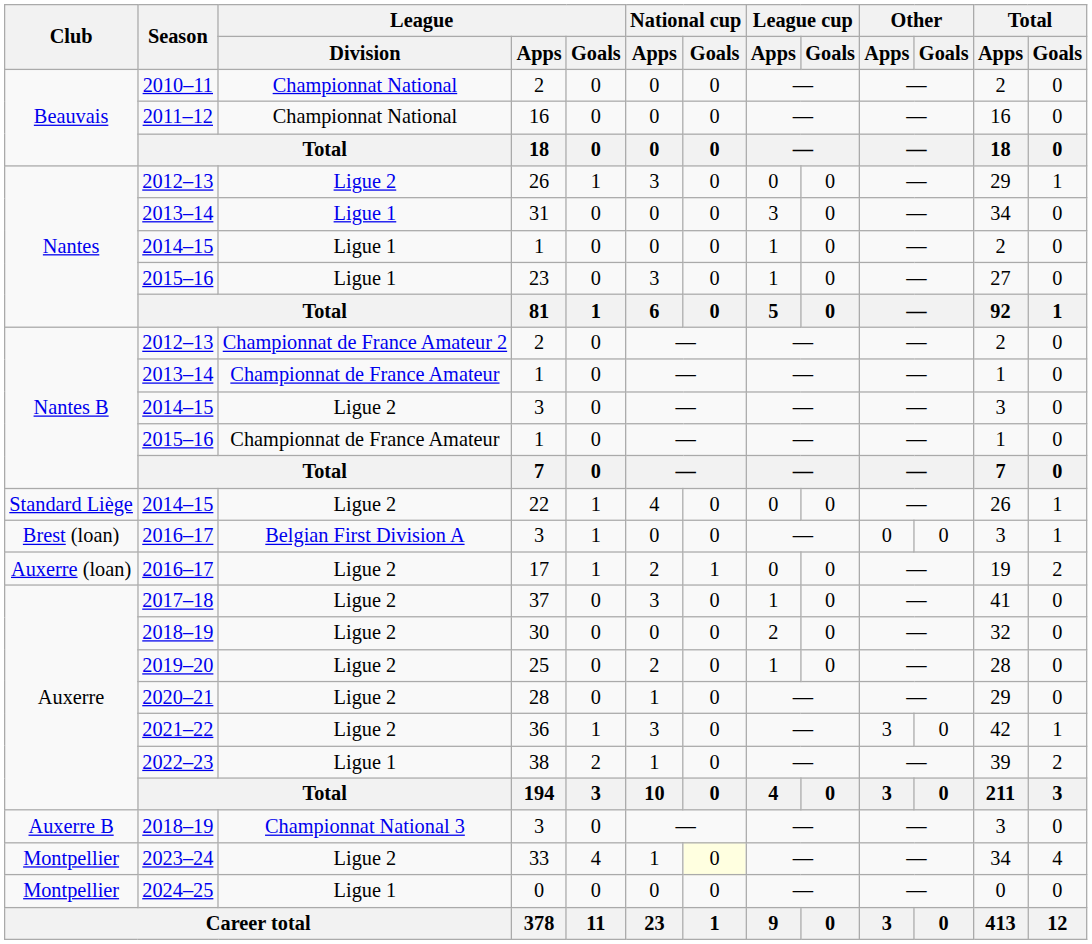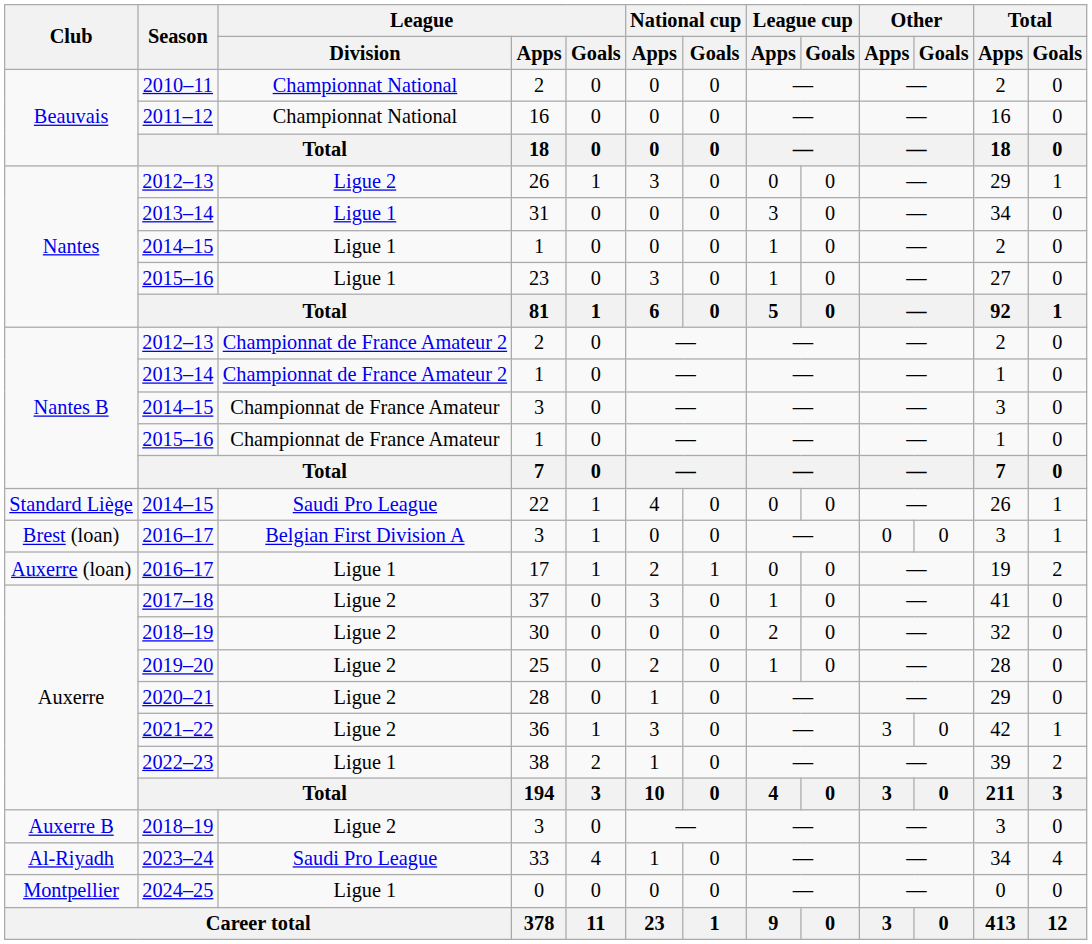2013–14 / 1 | League / Division: Championnat de France Amateur -> Championnat de France Amateur 2
2014–15 / 3 | League / Division: Ligue 2 -> Championnat de France Amateur
22 | League / Division: Ligue 2 -> Saudi Pro League
17 | League / Division: Ligue 2 -> Ligue 1
2018–19 / 3 | League / Division: Championnat National 3 -> Ligue 2
33 | Club: Montpellier -> Al-Riyadh
33 | League / Division: Ligue 2 -> Saudi Pro League
33 | National cup / Goals: lightyellow background -> no background
